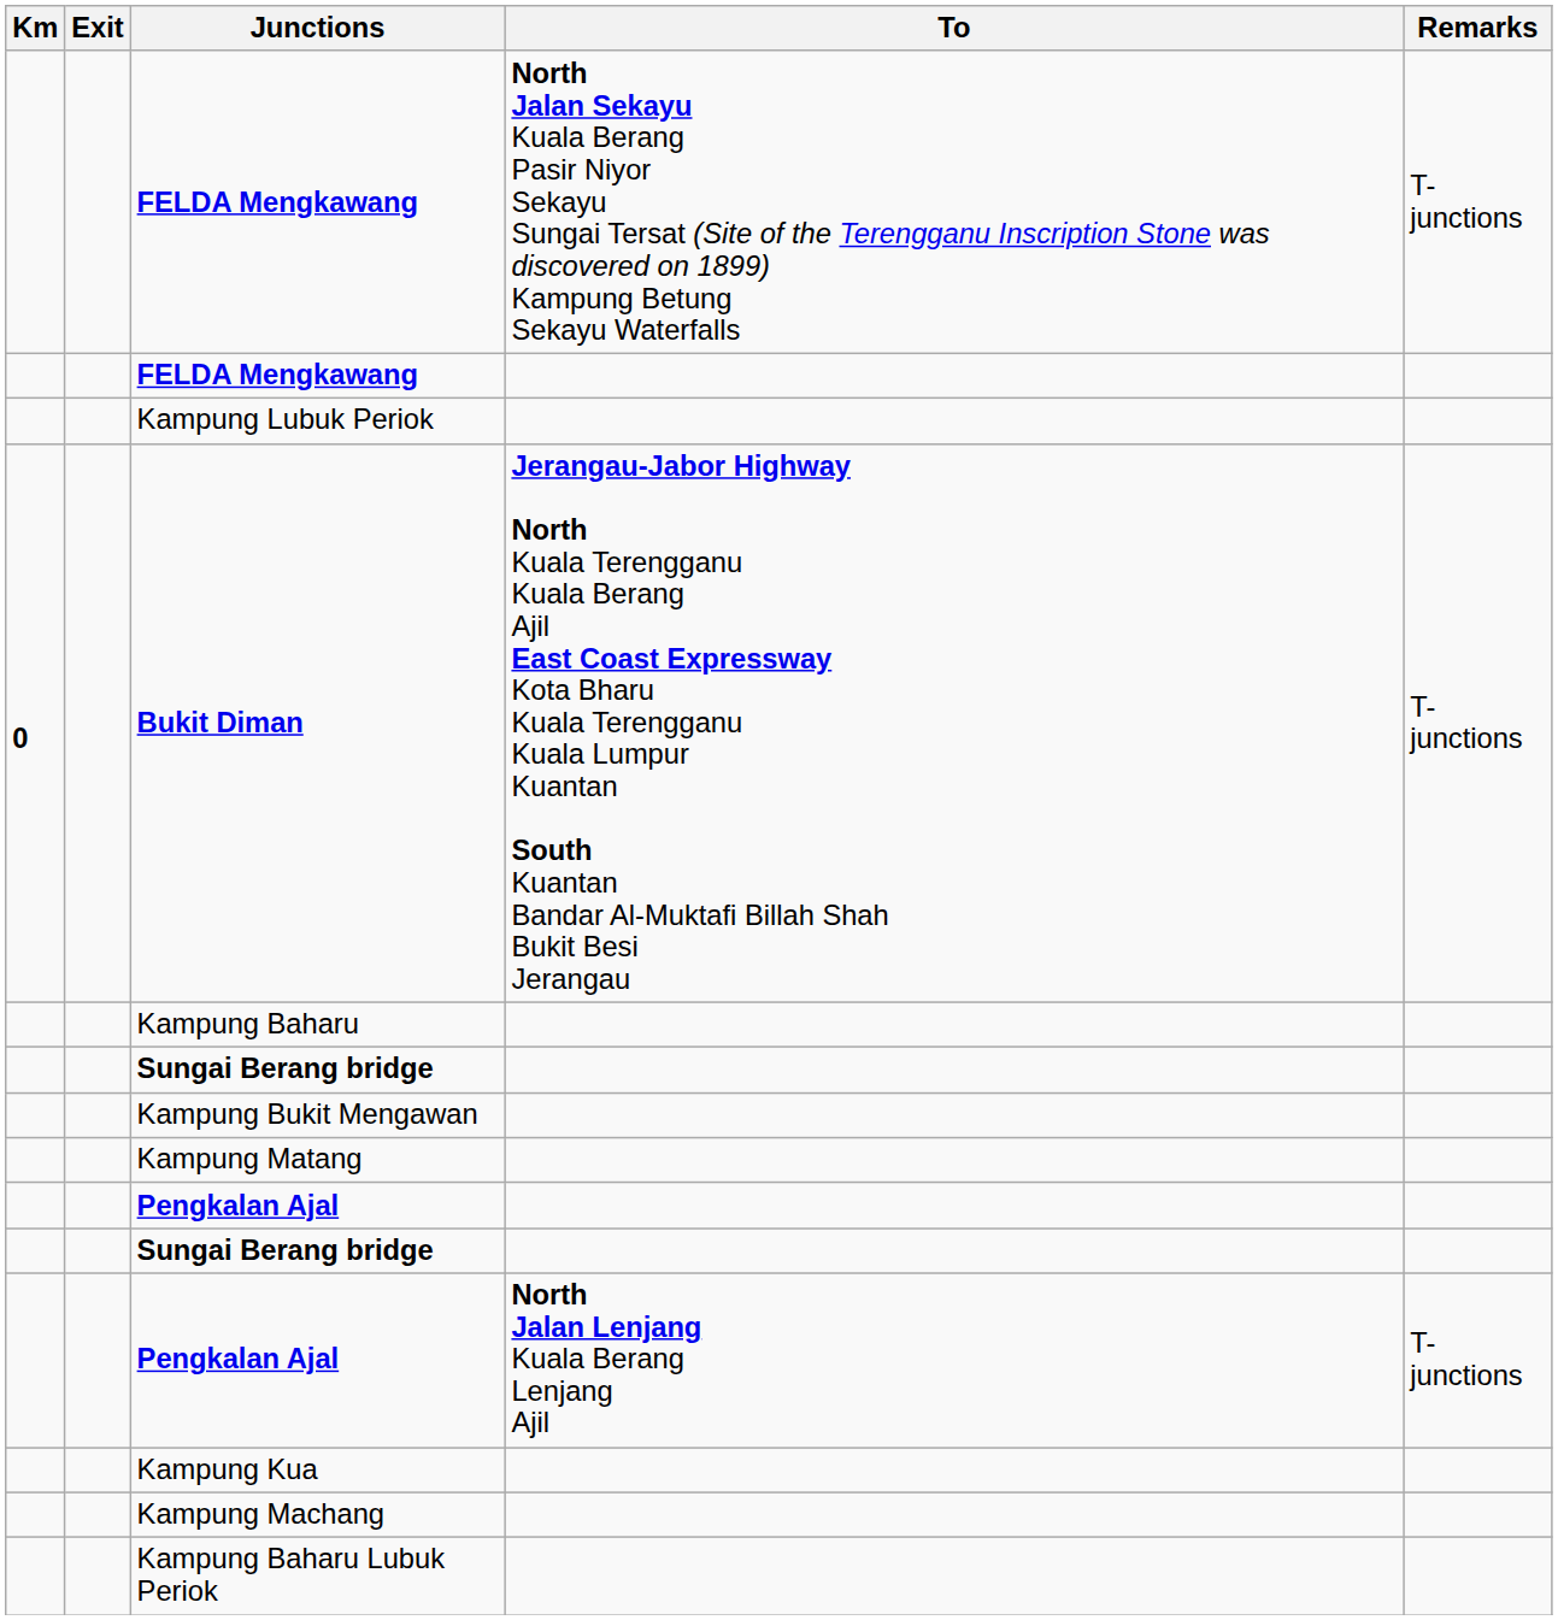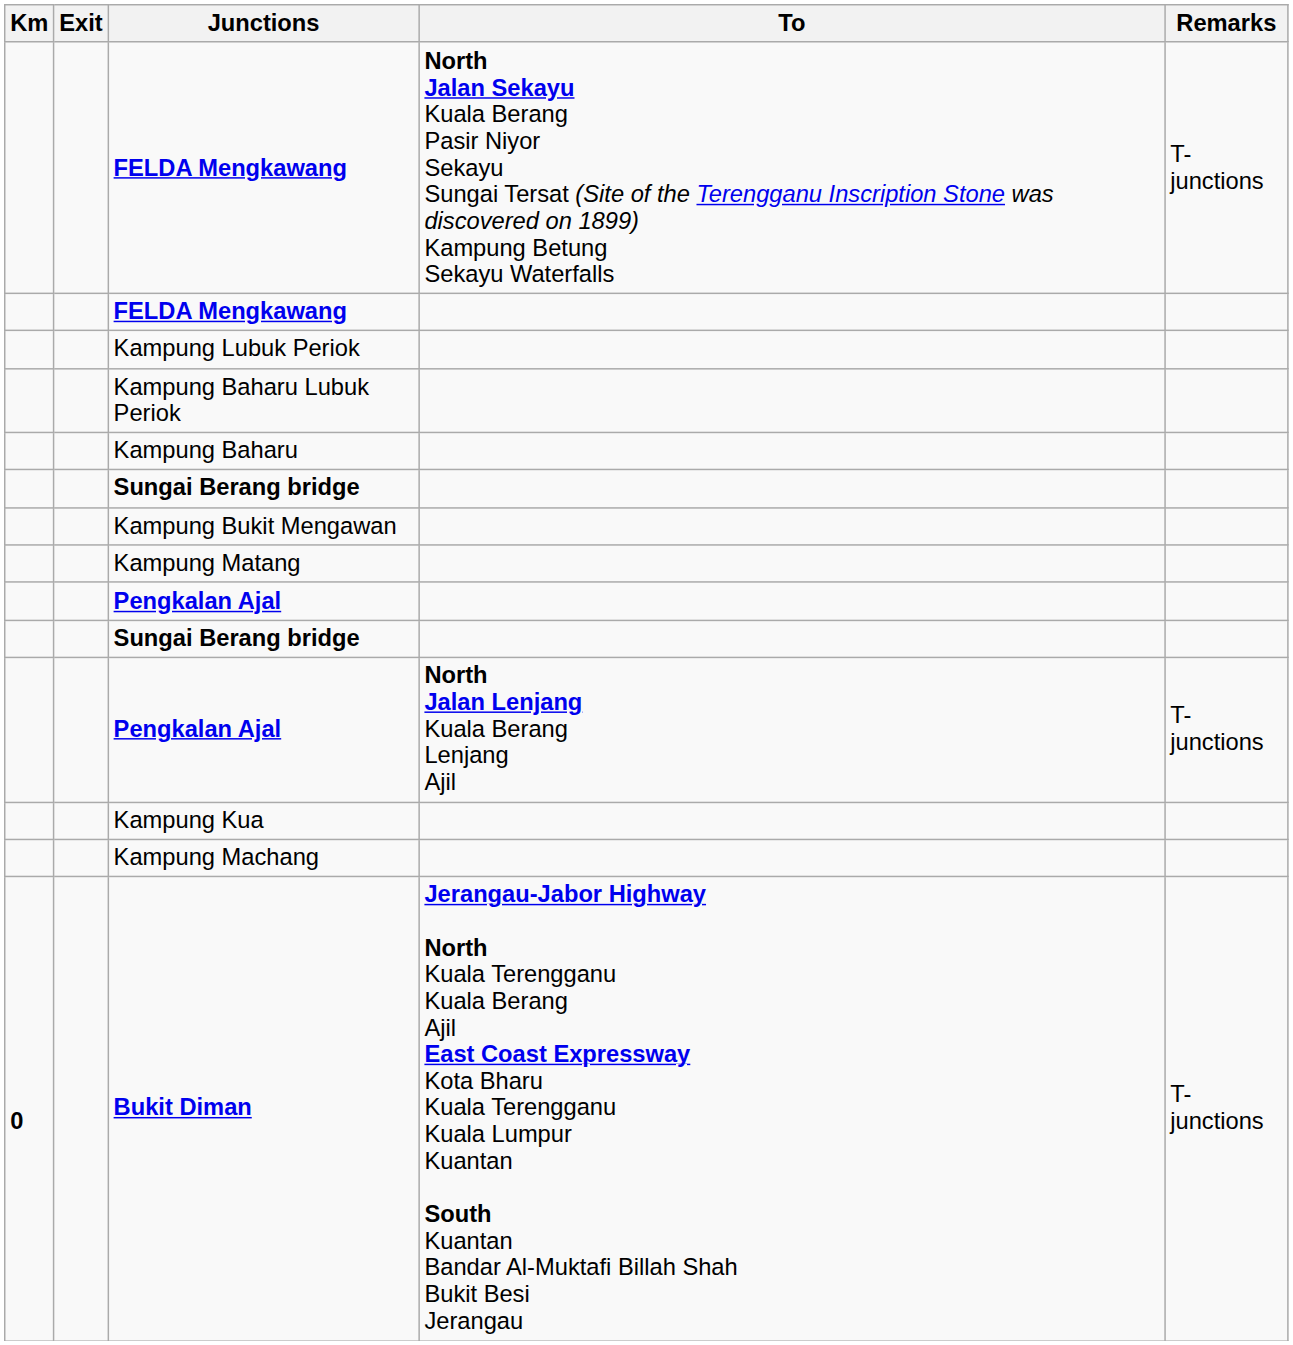rows swapped: Kampung Baharu Lubuk Periok <-> Bukit Diman
